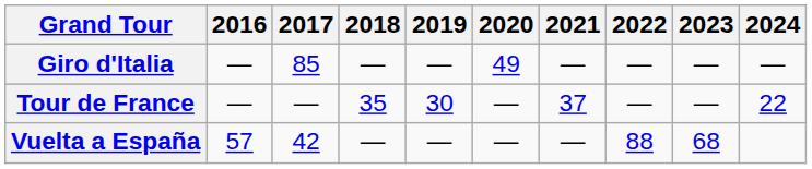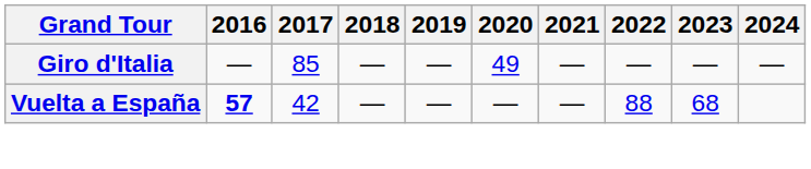- row: Tour de France | — | — | 35 | 30 | — | 37 | — | — | 22
Vuelta a España | 2016: normal -> bold
